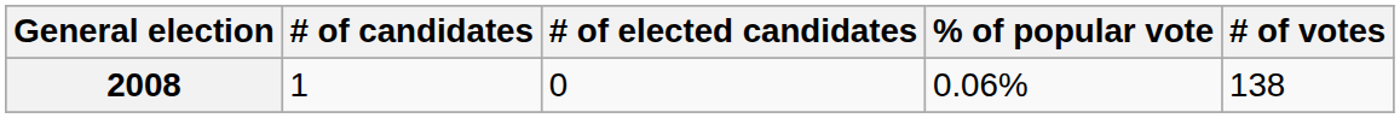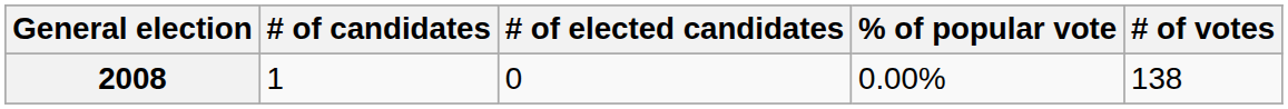2008 | % of popular vote: 0.06% -> 0.00%
